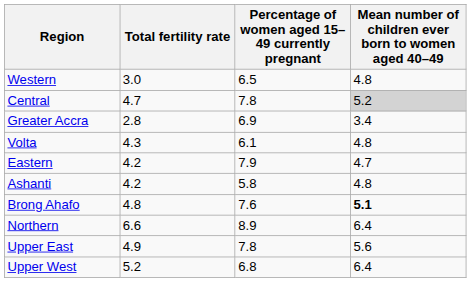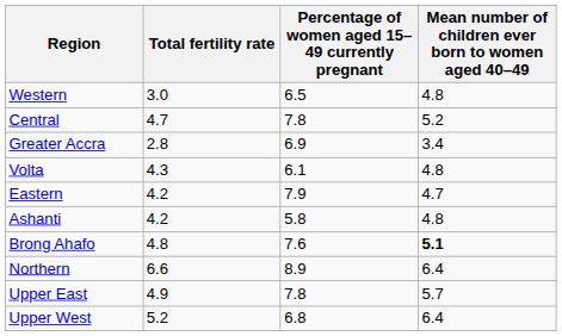Central | Mean number of children ever born to women aged 40–49: lightgrey background -> no background
Upper East | Mean number of children ever born to women aged 40–49: 5.6 -> 5.7
